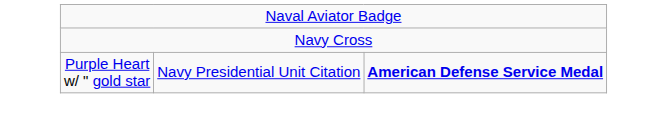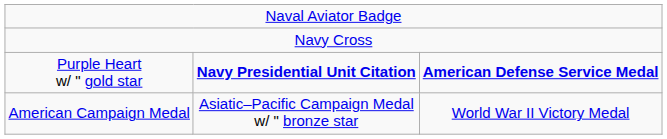Purple Heart w/ " gold star | column 2: normal -> bold
+ row: American Campaign Medal | Asiatic–Pacific Campaign Medal w/ " bronze star | World War II Victory Medal
